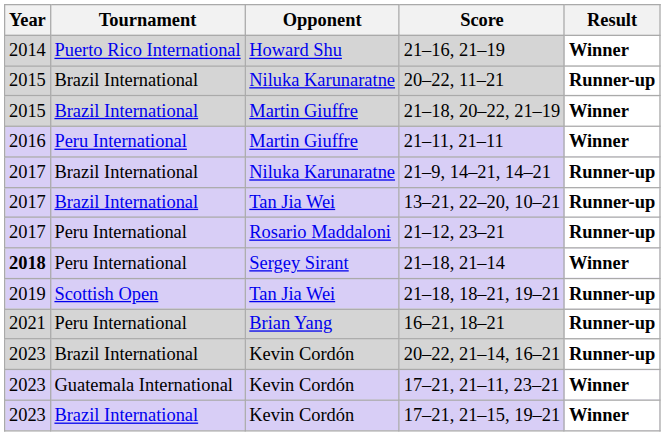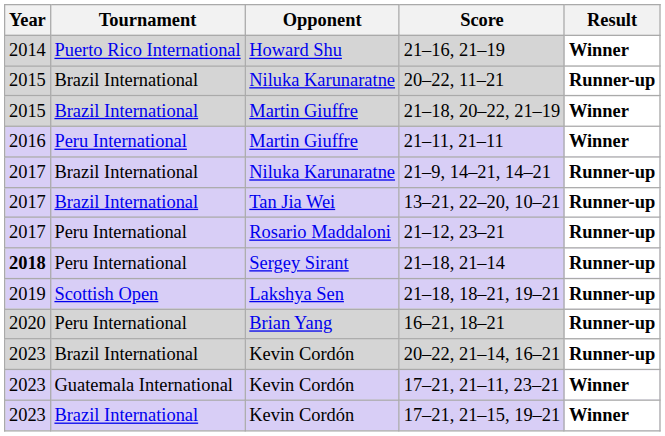21–18, 21–14 | Result: Winner -> Runner-up
21–18, 18–21, 19–21 | Opponent: Tan Jia Wei -> Lakshya Sen
16–21, 18–21 | Year: 2021 -> 2020
